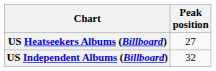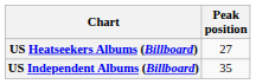US Independent Albums (Billboard) | Peak position: 32 -> 35
